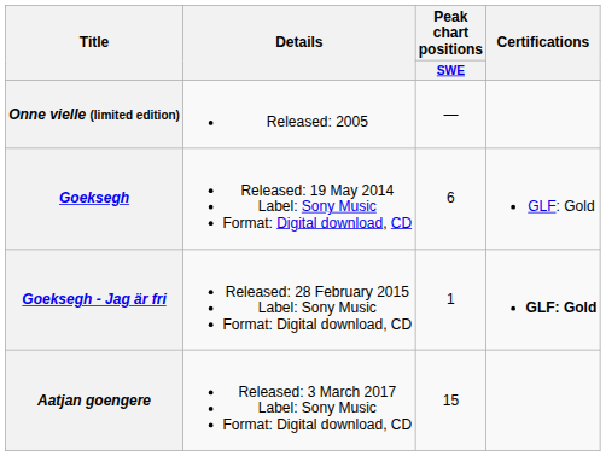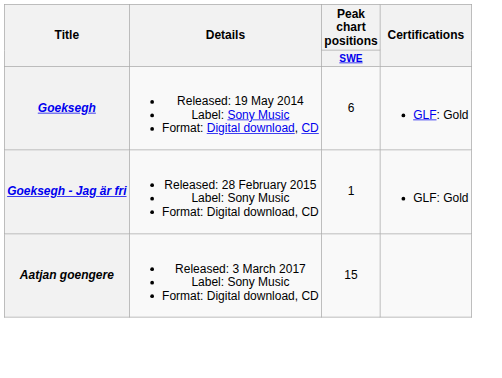- row: Onne vielle (limited edition) | Released: 2005 | —
Goeksegh - Jag är fri | Certifications: bold -> normal
